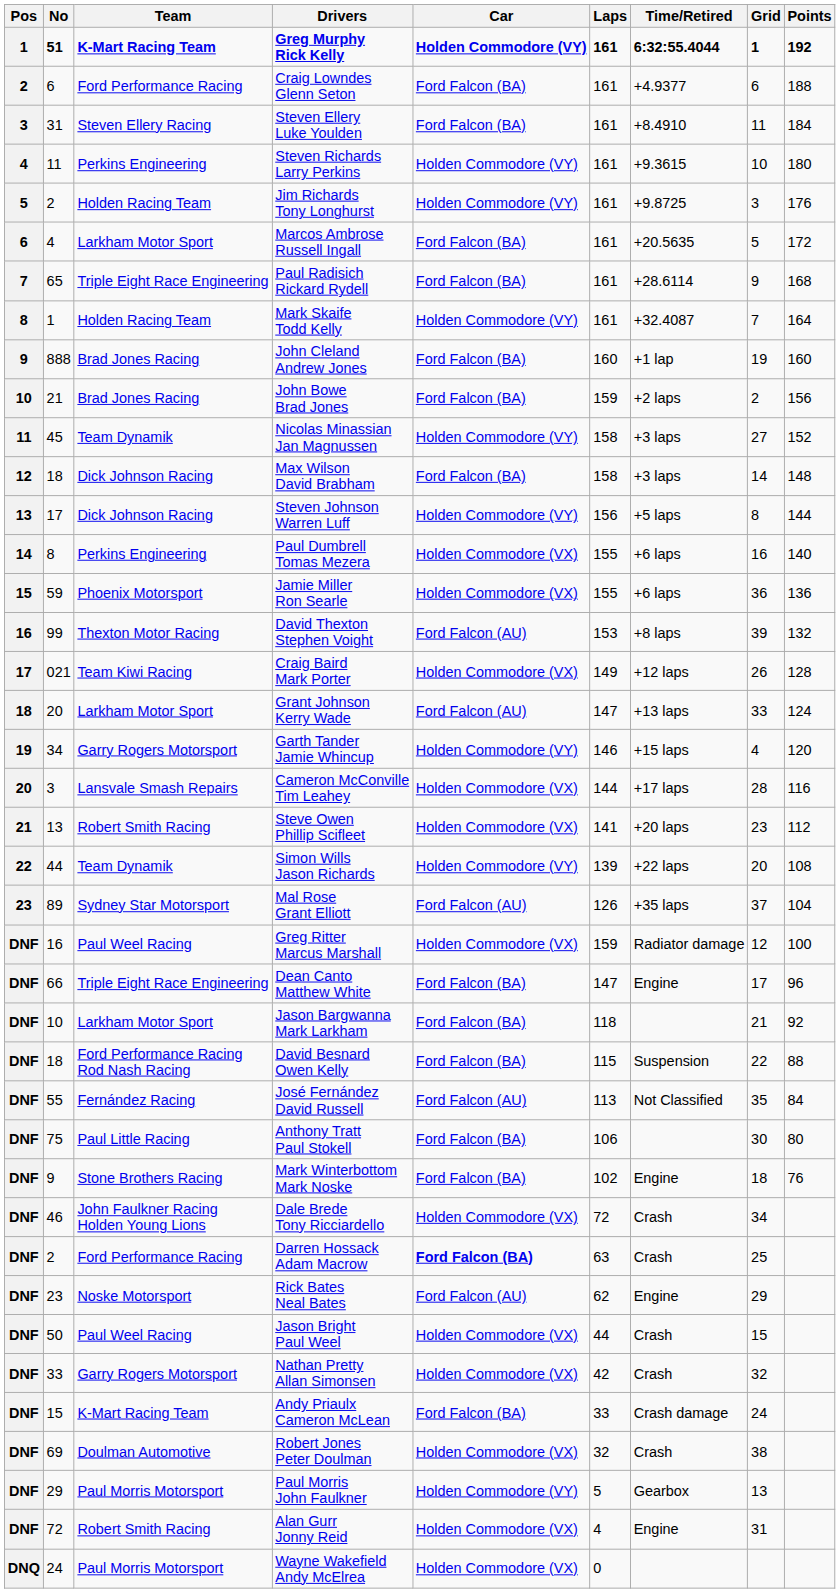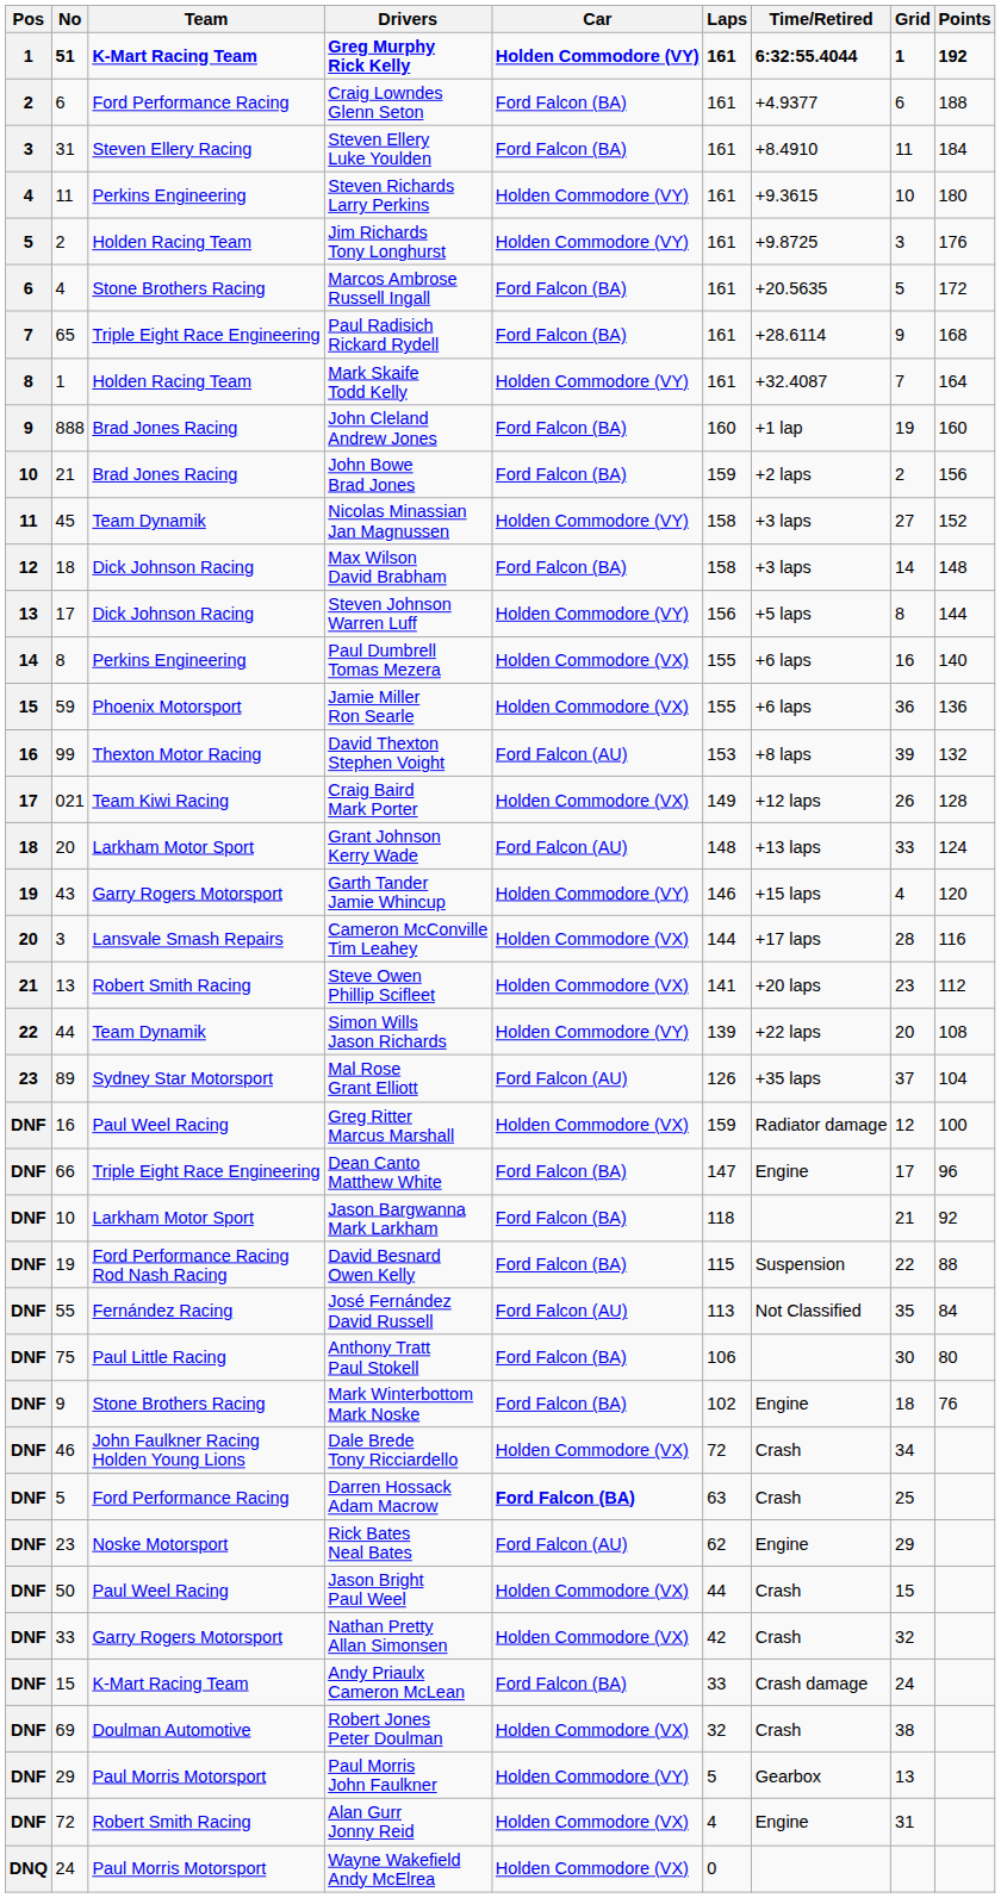Marcos Ambrose Russell Ingall | Team: Larkham Motor Sport -> Stone Brothers Racing
Grant Johnson Kerry Wade | Laps: 147 -> 148
Garth Tander Jamie Whincup | No: 34 -> 43
David Besnard Owen Kelly | No: 18 -> 19
Darren Hossack Adam Macrow | No: 2 -> 5
